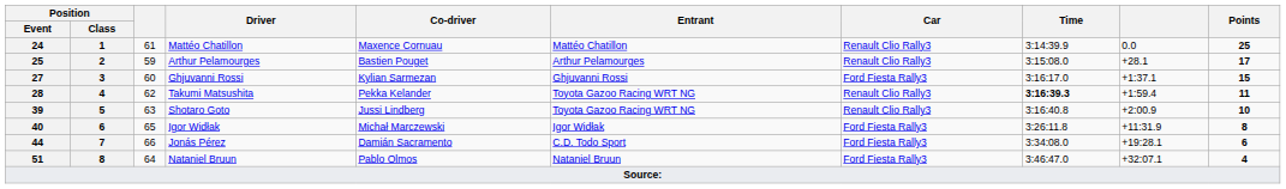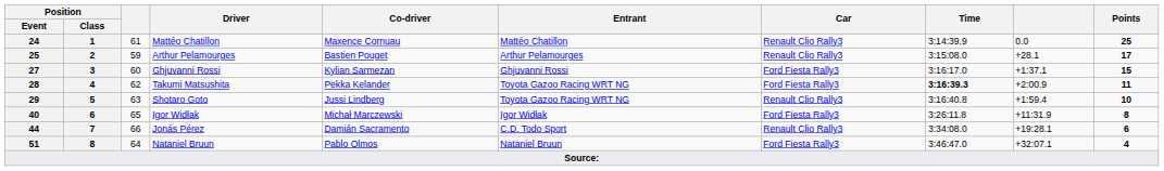Takumi Matsushita | Car: Renault Clio Rally3 -> Ford Fiesta Rally3
Takumi Matsushita | column 9: +1:59.4 -> +2:00.9
Shotaro Goto | Position / Event: 39 -> 29
Shotaro Goto | column 9: +2:00.9 -> +1:59.4
Jonás Pérez | Car: Ford Fiesta Rally3 -> Renault Clio Rally3
